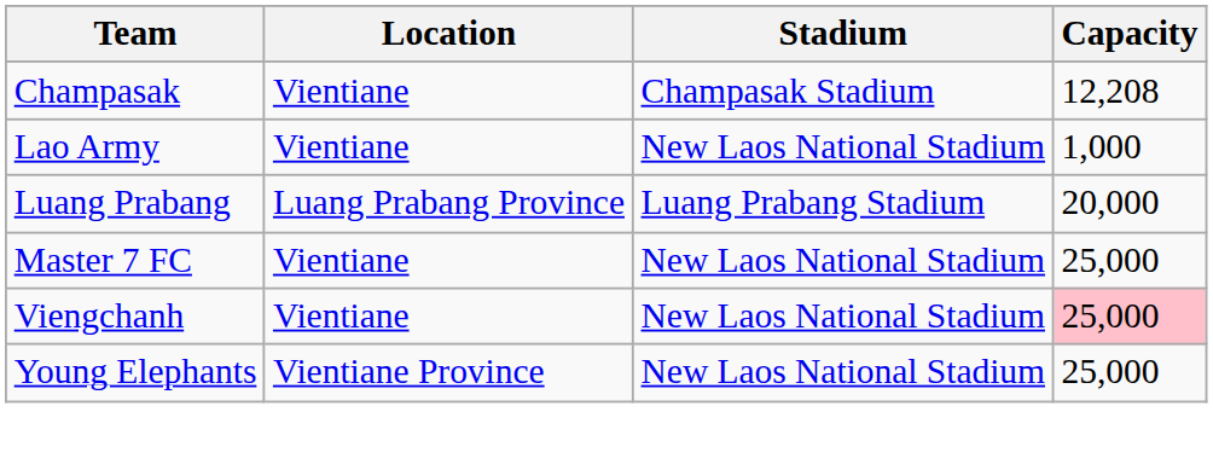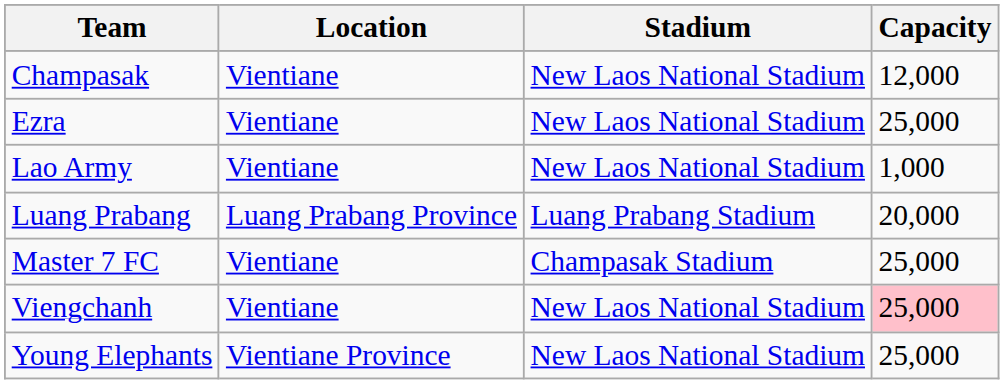Champasak | Stadium: Champasak Stadium -> New Laos National Stadium
Champasak | Capacity: 12,208 -> 12,000
+ row: Ezra | Vientiane | New Laos National Stadium | 25,000
Master 7 FC | Stadium: New Laos National Stadium -> Champasak Stadium
